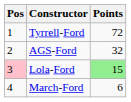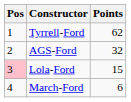Tyrrell-Ford | Points: 72 -> 62
Lola-Ford | Points: lightgreen background -> no background
